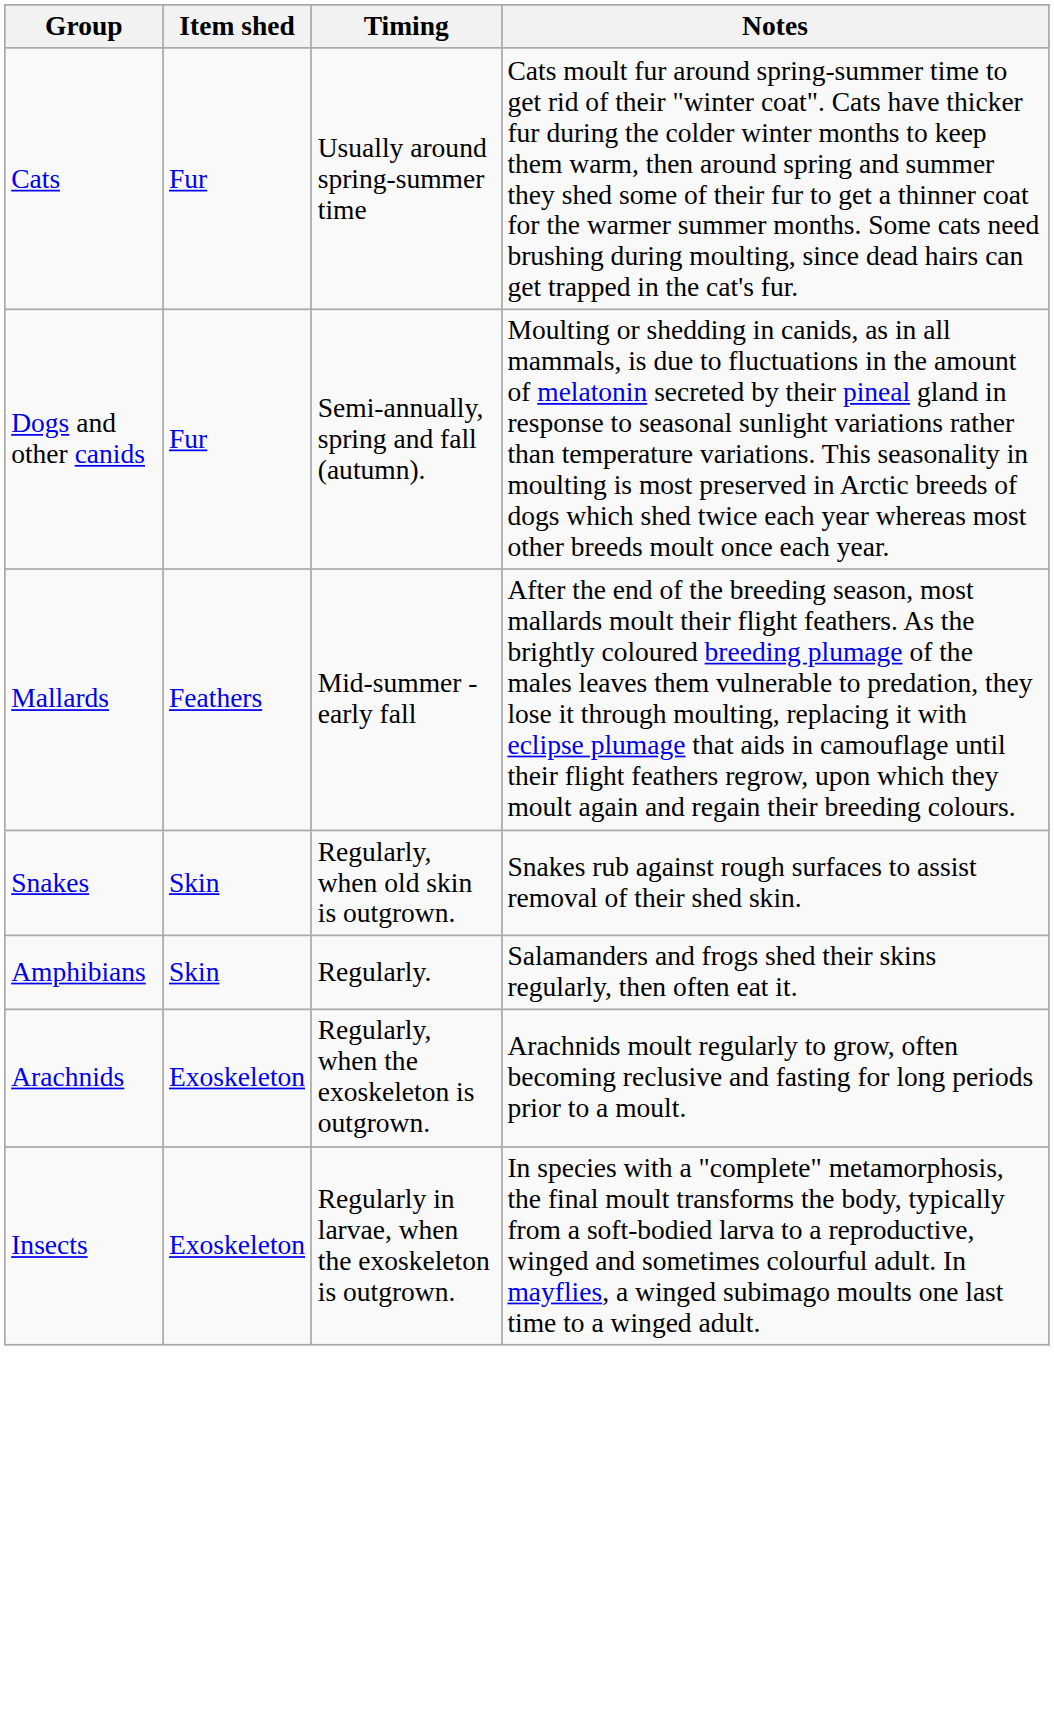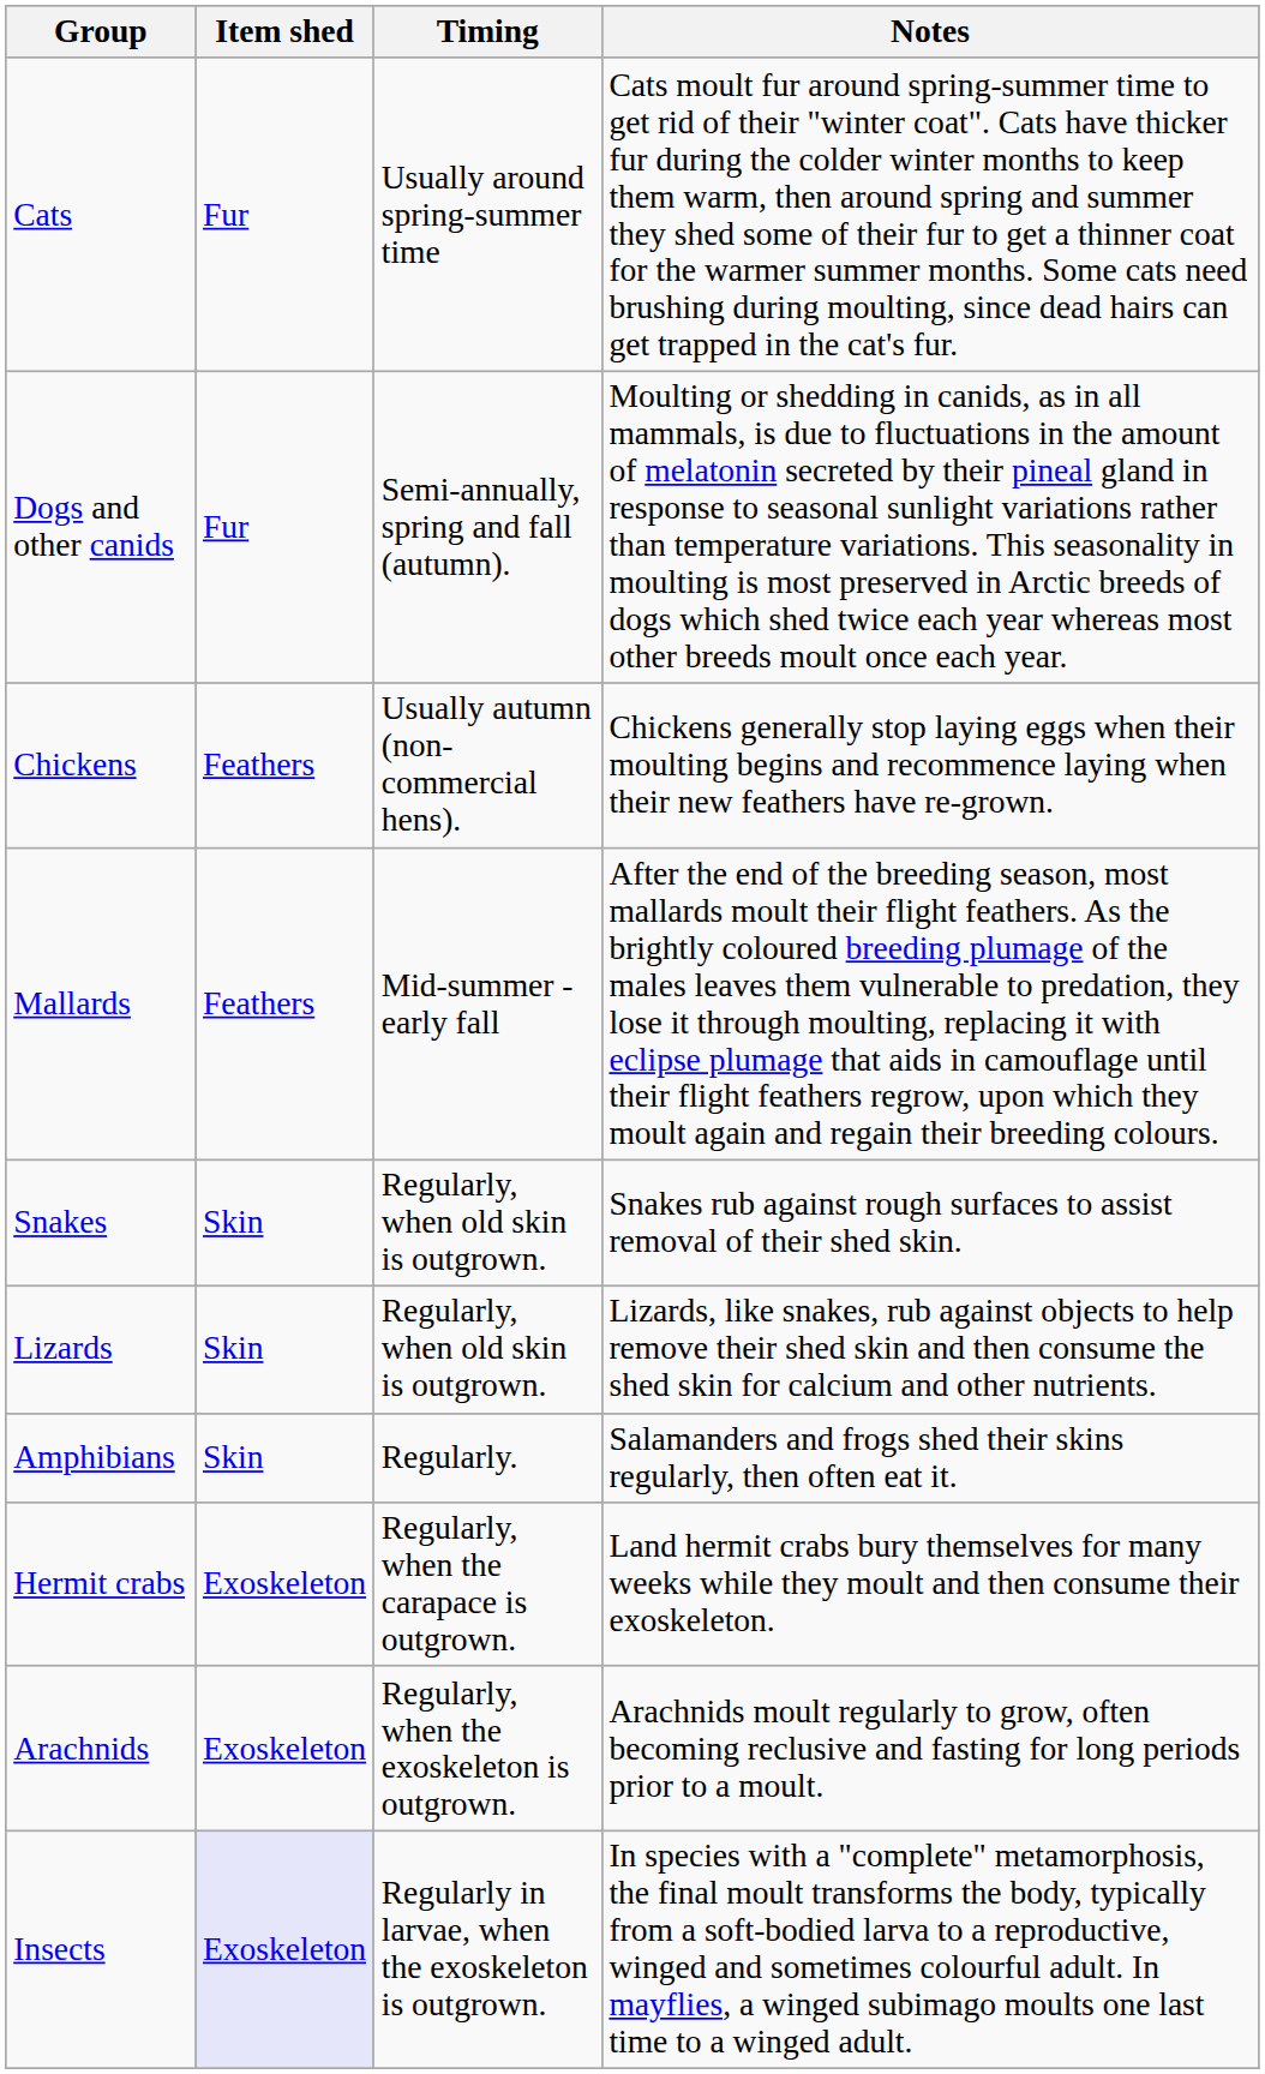+ row: Chickens | Feathers | Usually autumn (non-commercial hens). | Chickens generally stop laying eggs when their moulting begins and recommence laying when their new feathers have re-grown.
+ row: Lizards | Skin | Regularly, when old skin is outgrown. | Lizards, like snakes, rub against objects to help remove their shed skin and then consume the shed skin for calcium and other nutrients.
+ row: Hermit crabs | Exoskeleton | Regularly, when the carapace is outgrown. | Land hermit crabs bury themselves for many weeks while they moult and then consume their exoskeleton.
Insects | Item shed: no background -> lavender background
